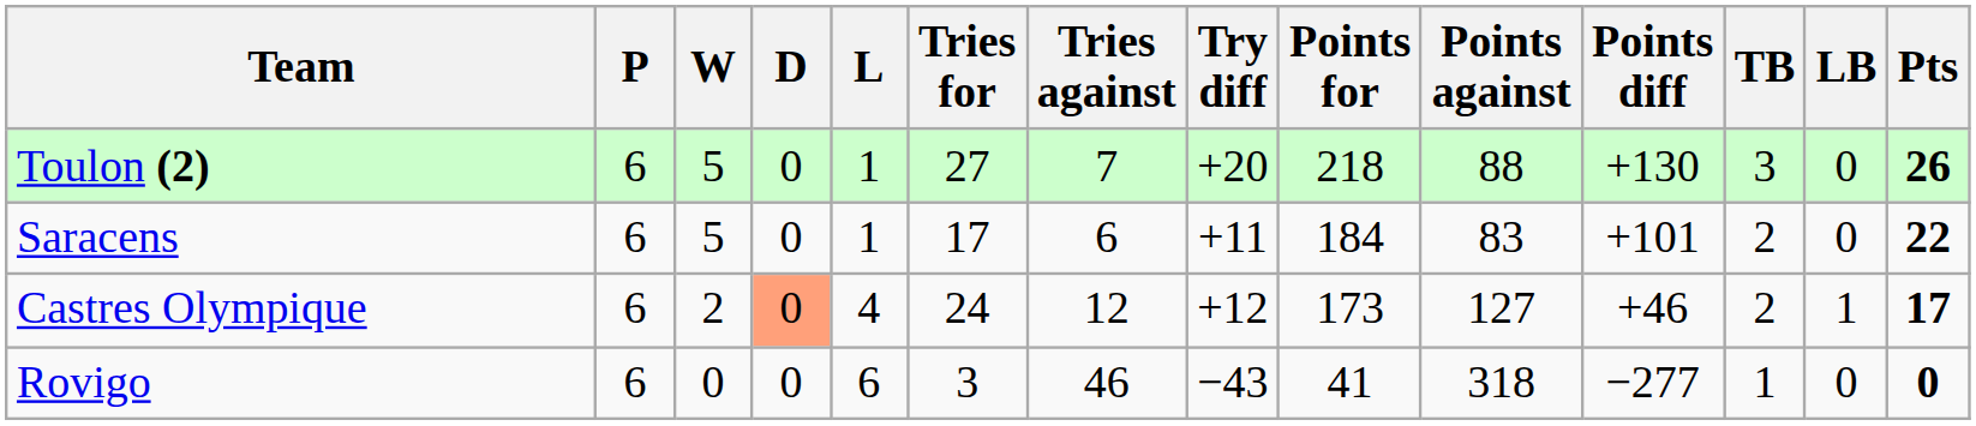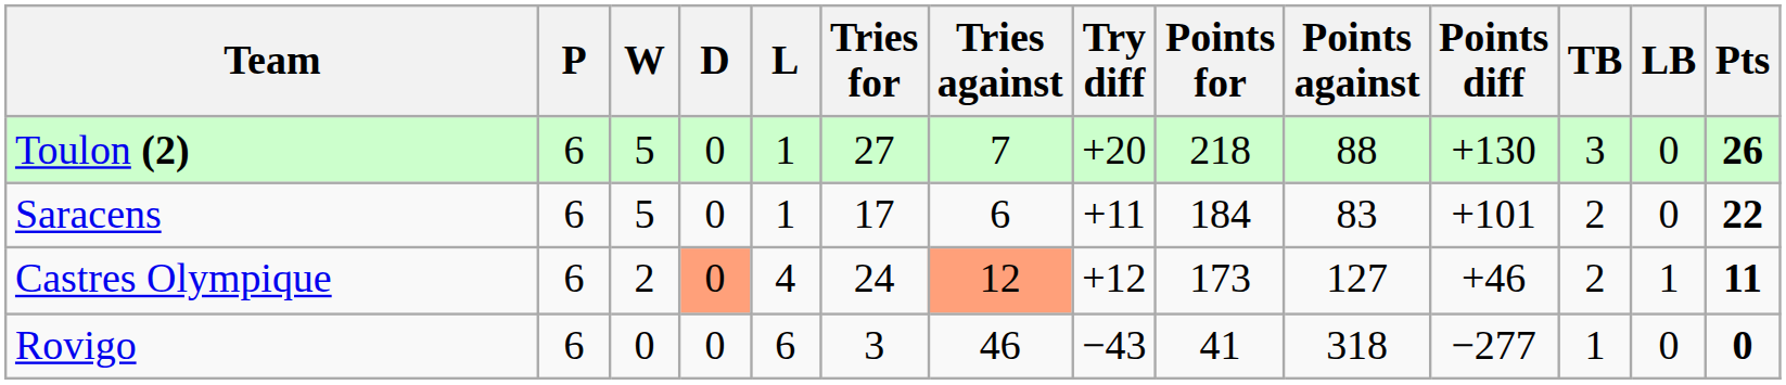Castres Olympique | Tries against: no background -> lightsalmon background
Castres Olympique | Pts: 17 -> 11
